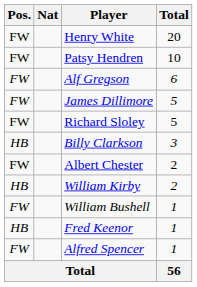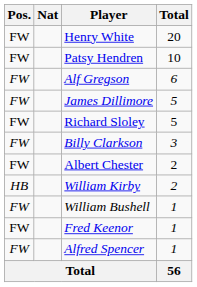Billy Clarkson | Pos.: HB -> FW
Fred Keenor | Pos.: HB -> FW
